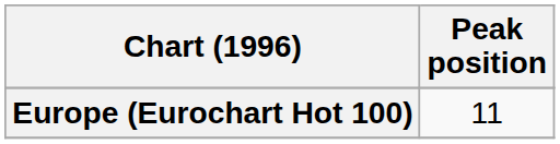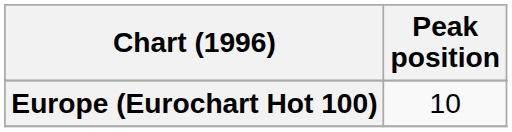Europe (Eurochart Hot 100) | Peak position: 11 -> 10
